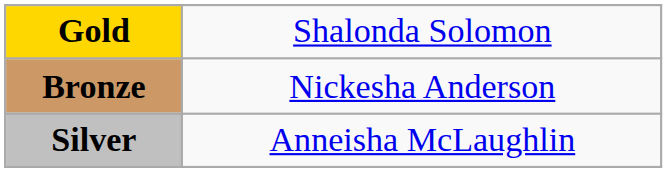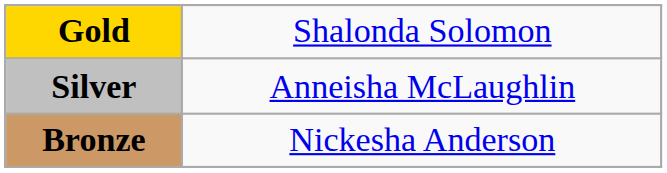rows swapped: Silver <-> Bronze
